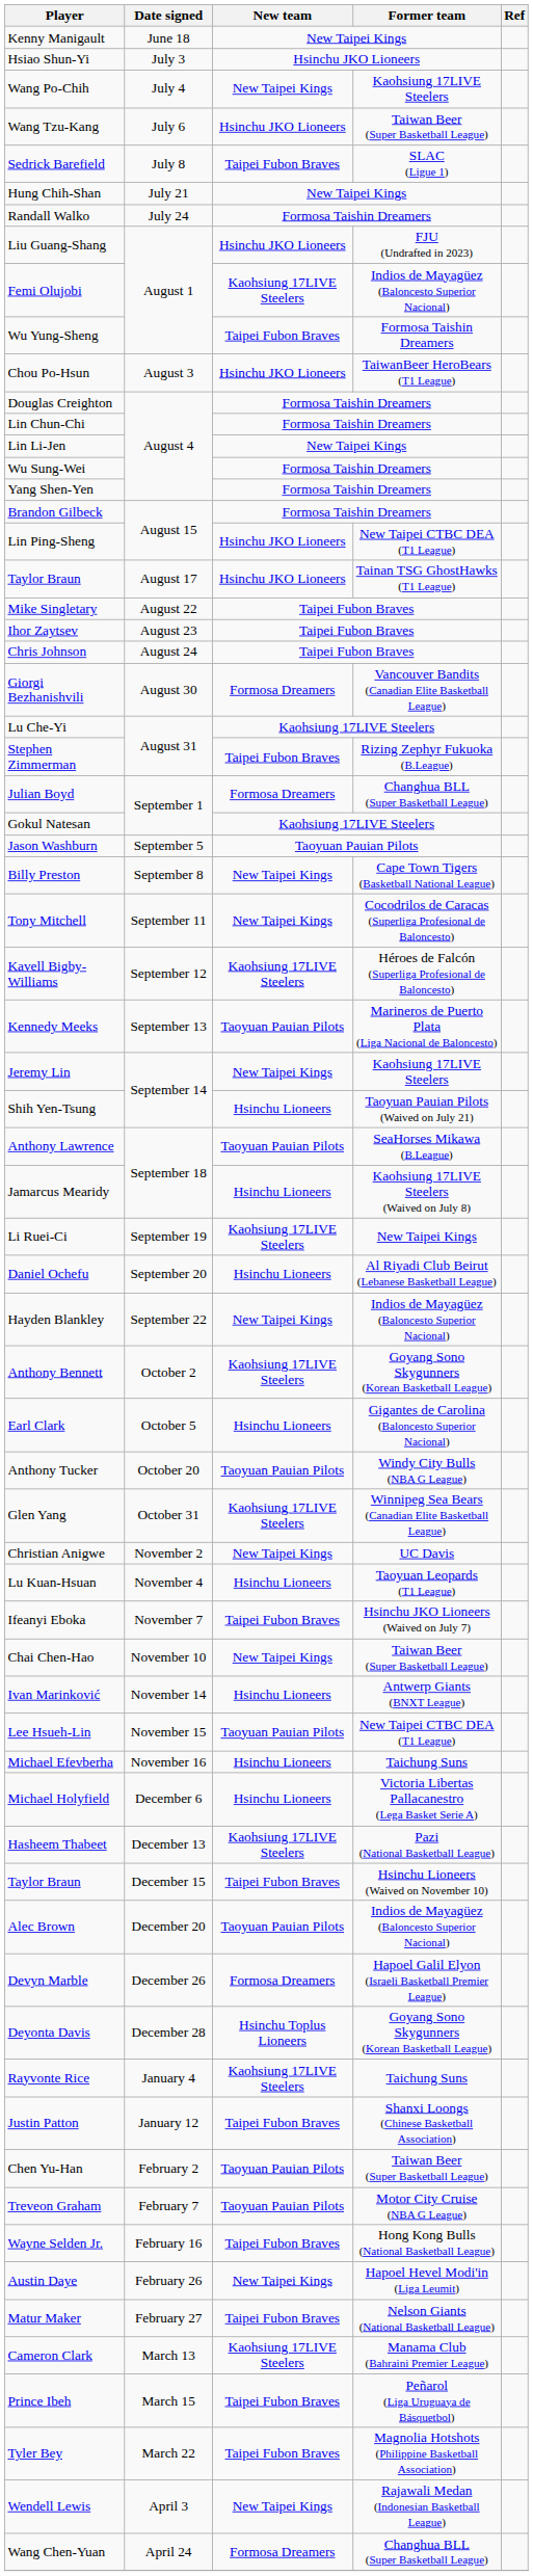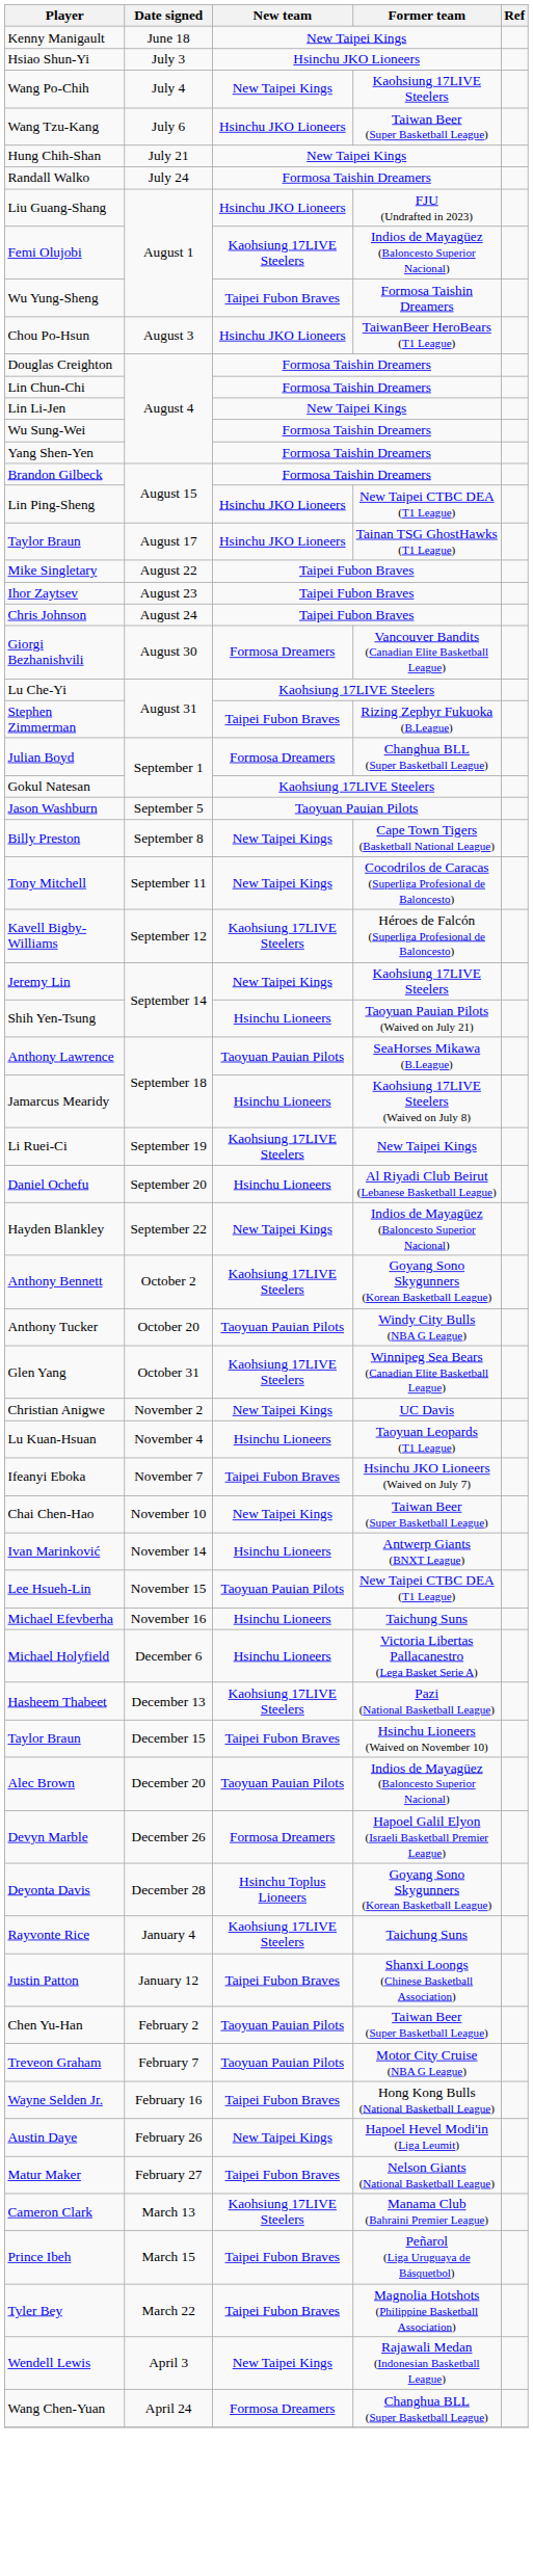- row: Sedrick Barefield | July 8 | Taipei Fubon Braves | SLAC (Ligue 1)
- row: Kennedy Meeks | September 13 | Taoyuan Pauian Pilots | Marineros de Puerto Plata (Liga Nacional de Baloncesto)
- row: Earl Clark | October 5 | Hsinchu Lioneers | Gigantes de Carolina (Baloncesto Superior Nacional)
